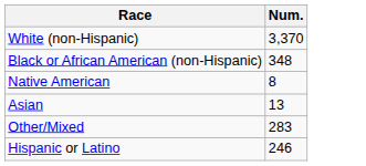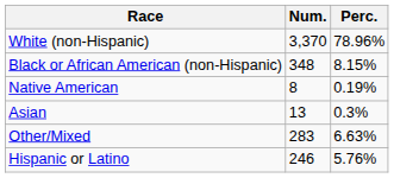+ column: Perc. | 78.96% | 8.15% | 0.19% | 0.3% | 6.63% | 5.76%
